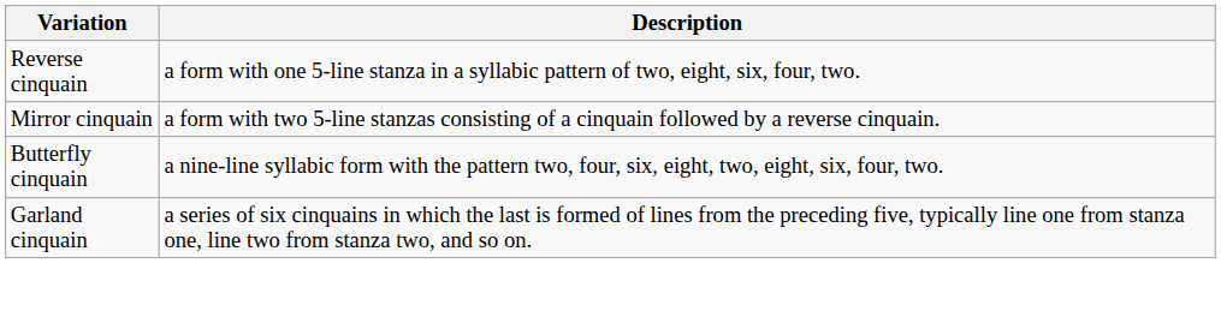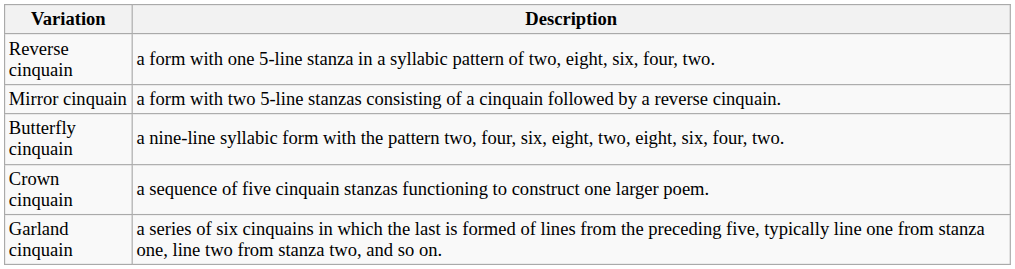+ row: Crown cinquain | a sequence of five cinquain stanzas functioning to construct one larger poem.
